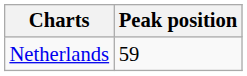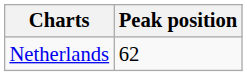Netherlands | Peak position: 59 -> 62
